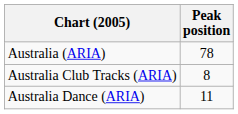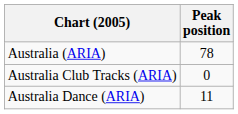Australia Club Tracks (ARIA) | Peak position: 8 -> 0
